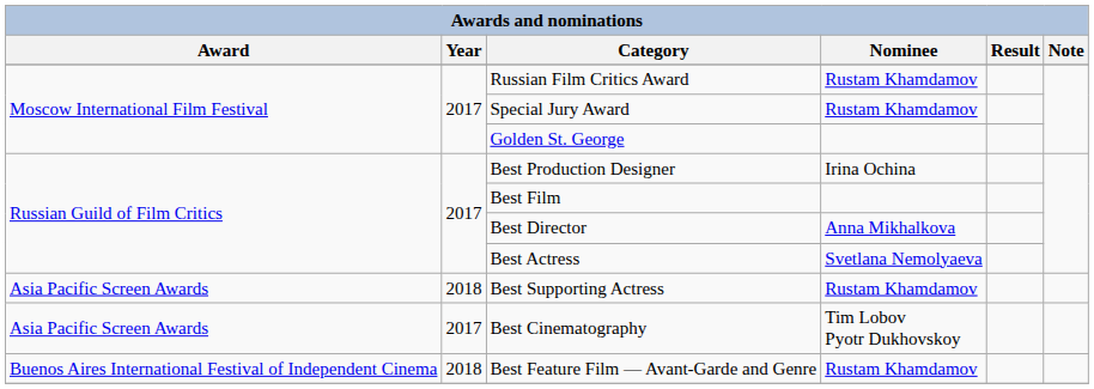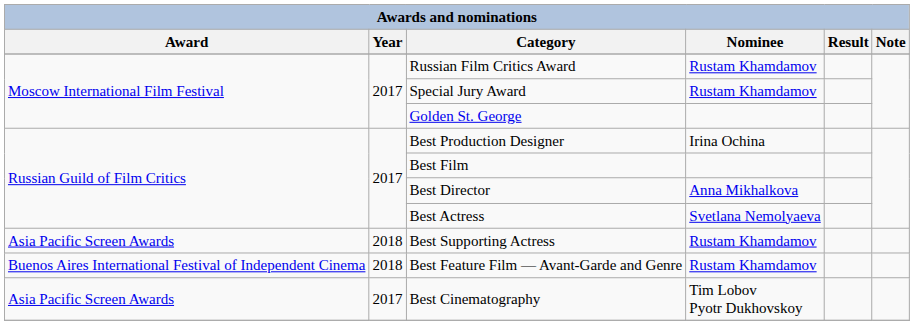rows swapped: Best Cinematography <-> Best Feature Film — Avant-Garde and Genre
